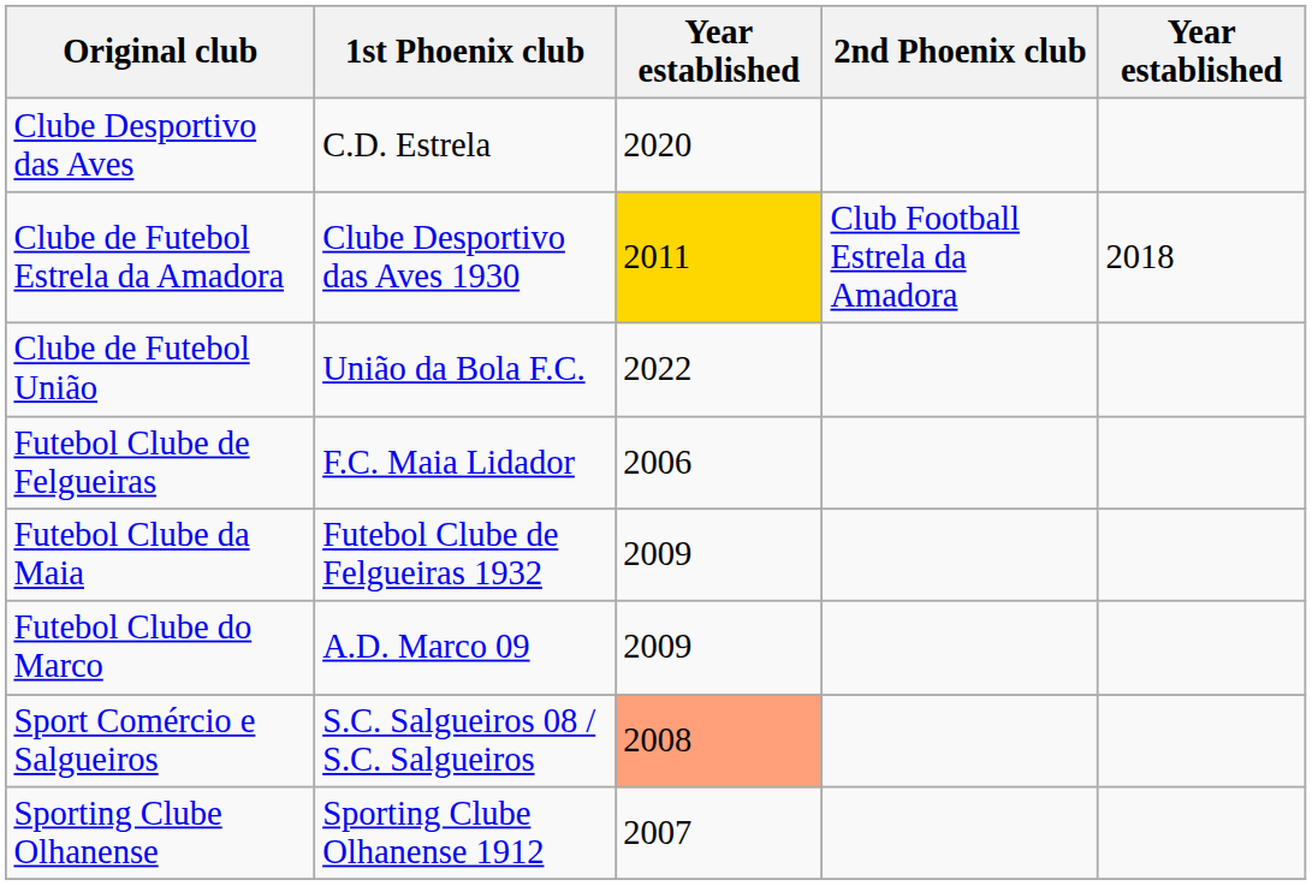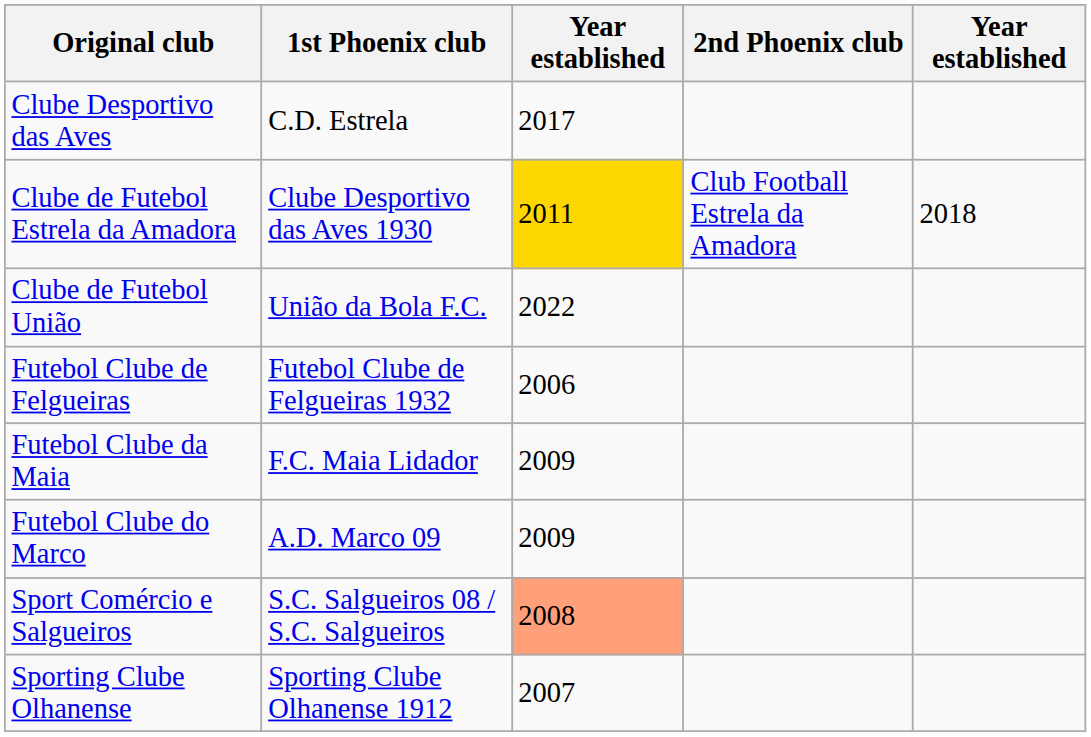Clube Desportivo das Aves | column 3: 2020 -> 2017
Futebol Clube de Felgueiras | 1st Phoenix club: F.C. Maia Lidador -> Futebol Clube de Felgueiras 1932
Futebol Clube da Maia | 1st Phoenix club: Futebol Clube de Felgueiras 1932 -> F.C. Maia Lidador
